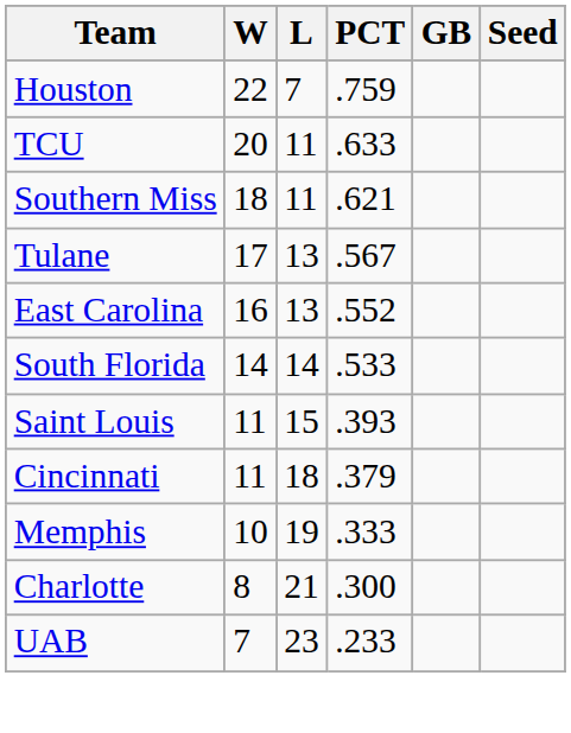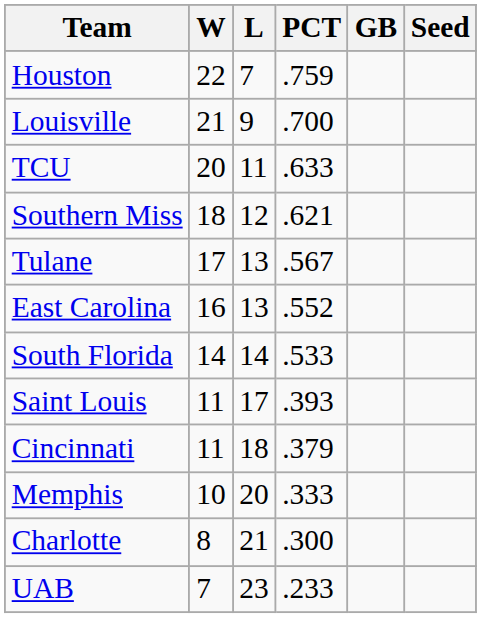+ row: Louisville | 21 | 9 | .700
Southern Miss | L: 11 -> 12
Saint Louis | L: 15 -> 17
Memphis | L: 19 -> 20
